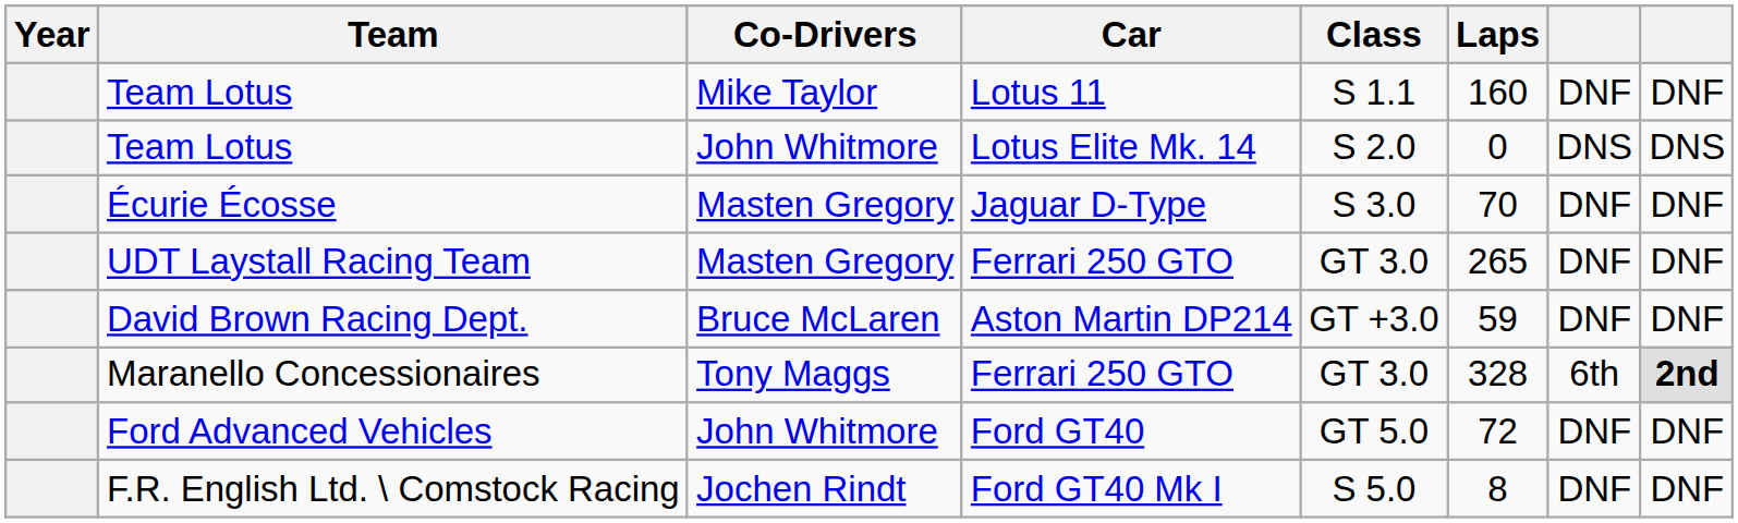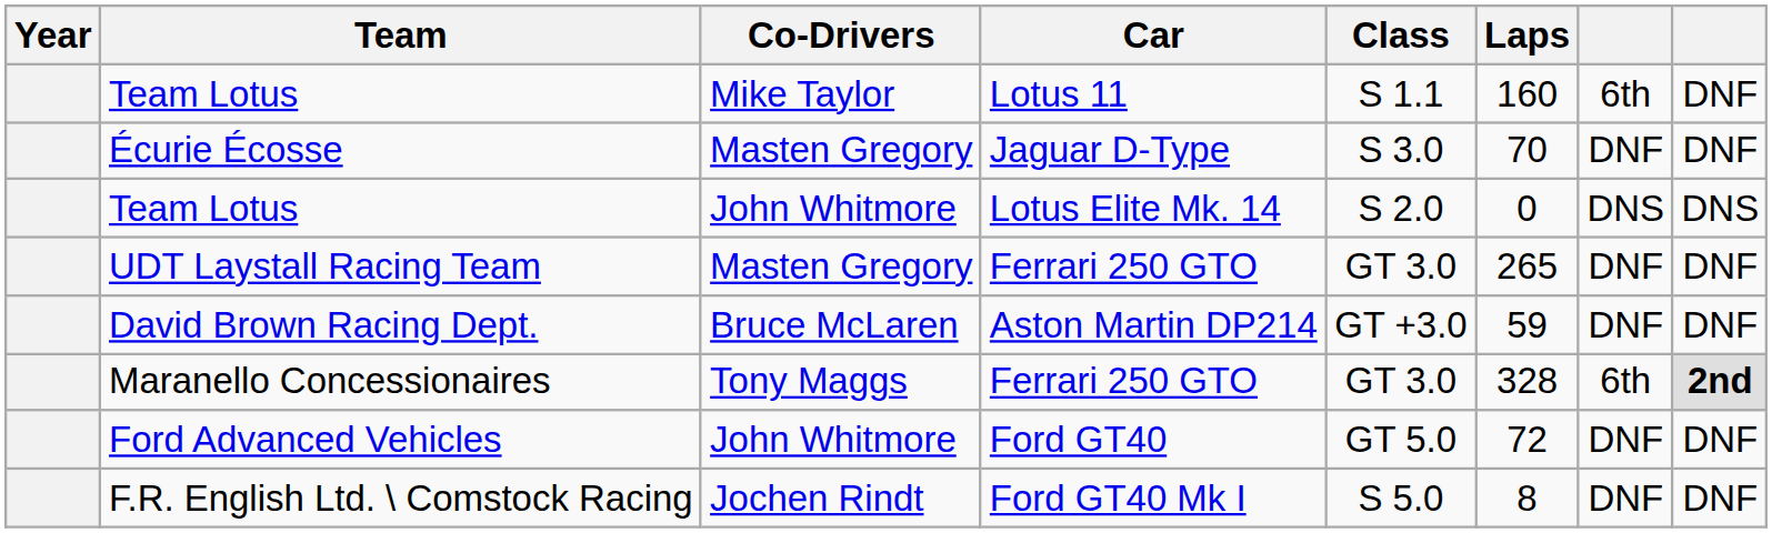Team Lotus / Lotus 11 | column 7: DNF -> 6th
rows swapped: Écurie Écosse <-> Team Lotus / Lotus Elite Mk. 14
